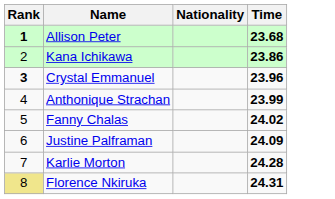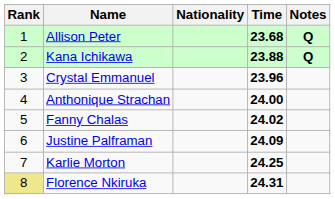+ column: Notes | Q | Q
Allison Peter | Rank: bold -> normal
Kana Ichikawa | Time: 23.86 -> 23.88
Crystal Emmanuel | Rank: bold -> normal
Anthonique Strachan | Time: 23.99 -> 24.00
Karlie Morton | Time: 24.28 -> 24.25
